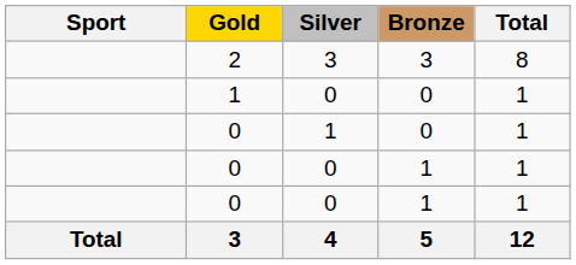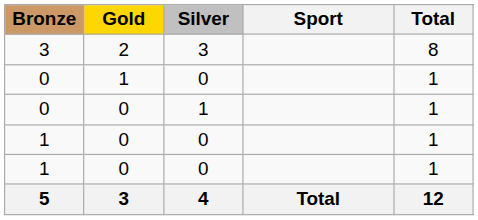columns swapped: Sport <-> Bronze
